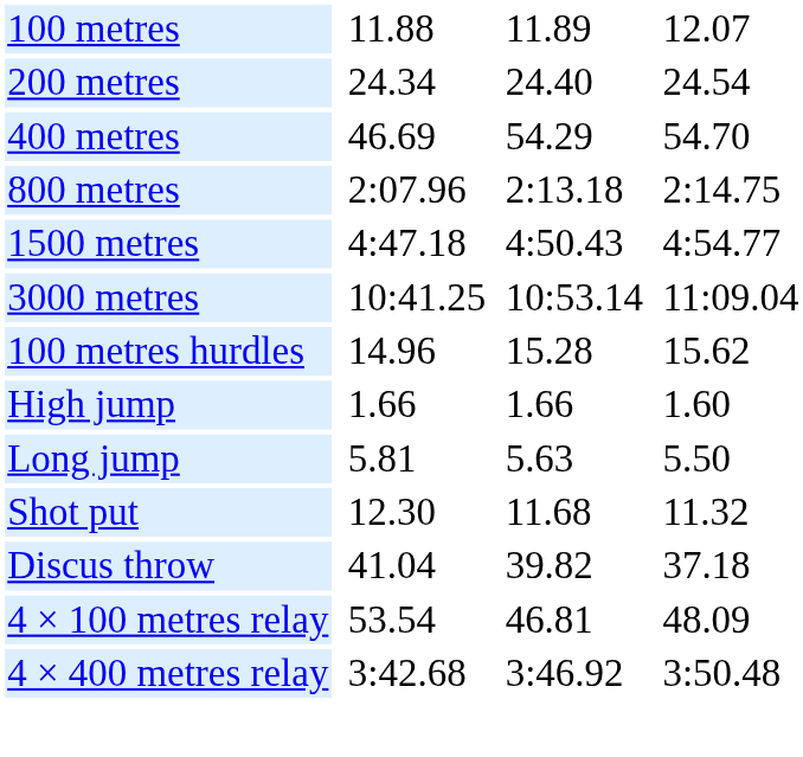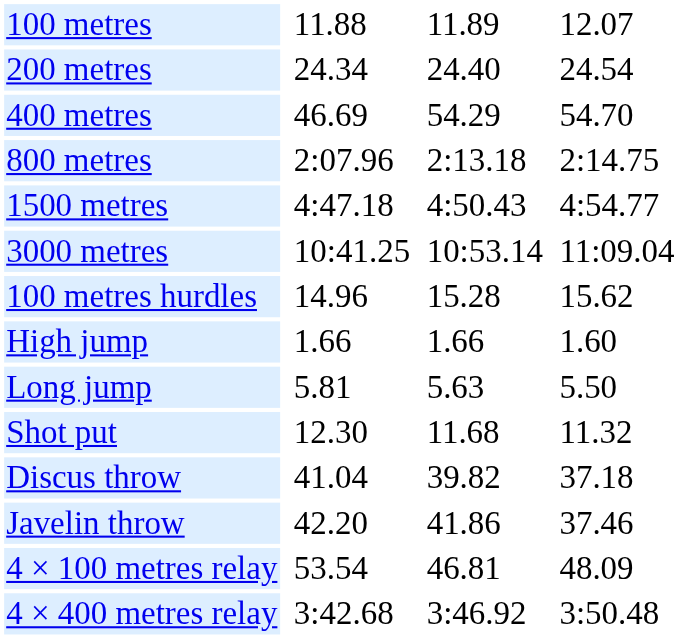+ row: Javelin throw | 42.20 | 41.86 | 37.46
